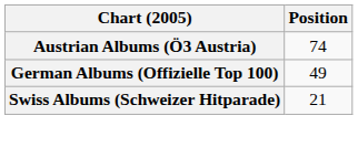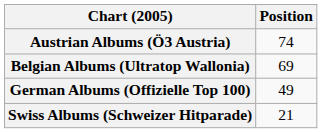+ row: Belgian Albums (Ultratop Wallonia) | 69
